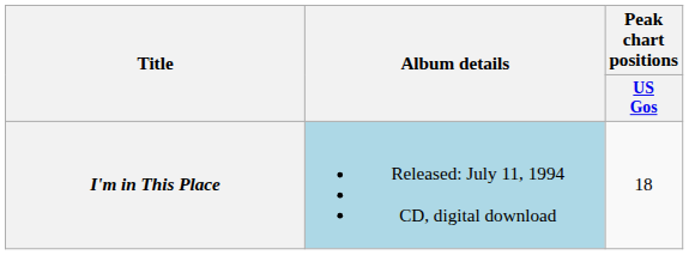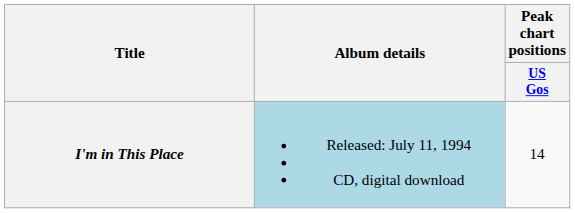I'm in This Place | Peak chart positions / US Gos: 18 -> 14
